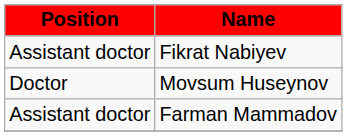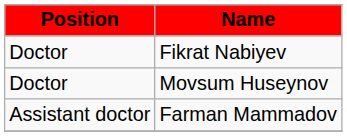Fikrat Nabiyev | Position: Assistant doctor -> Doctor
